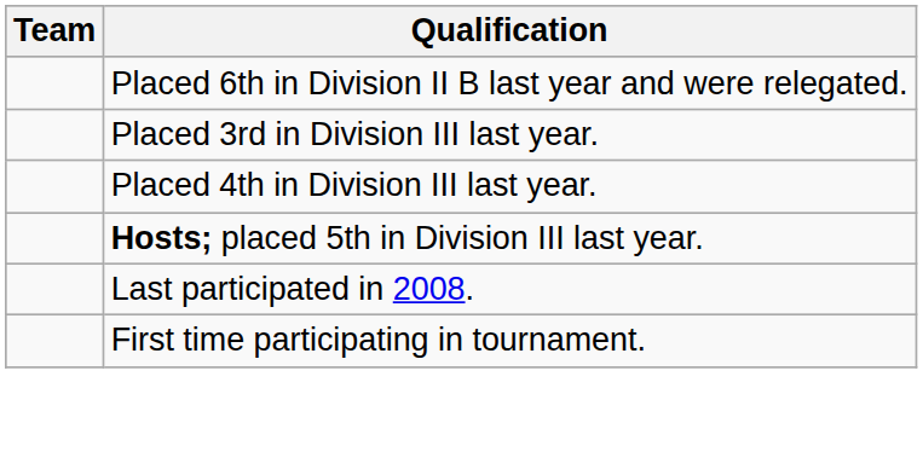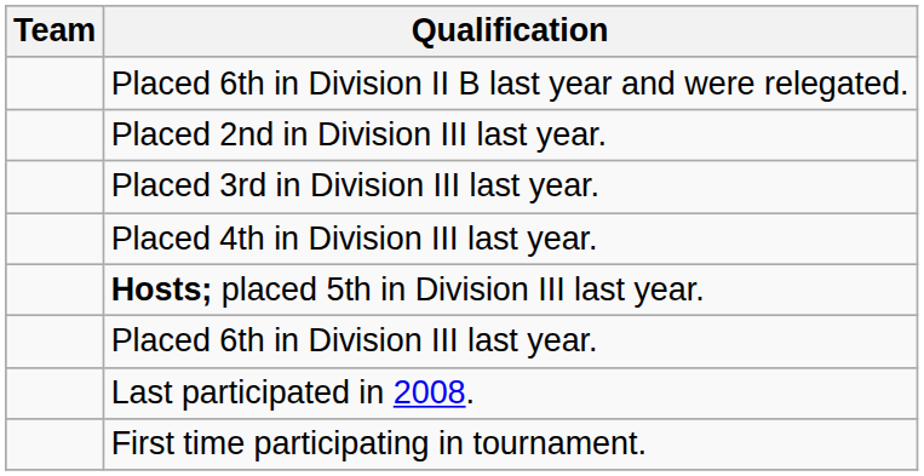+ row: Placed 2nd in Division III last year.
+ row: Placed 6th in Division III last year.
